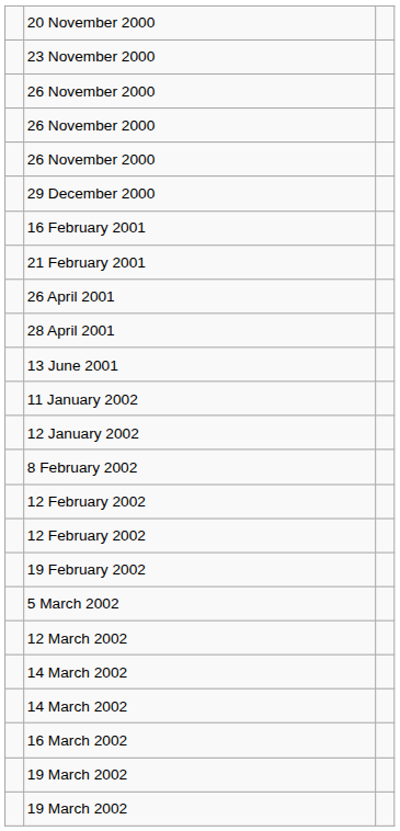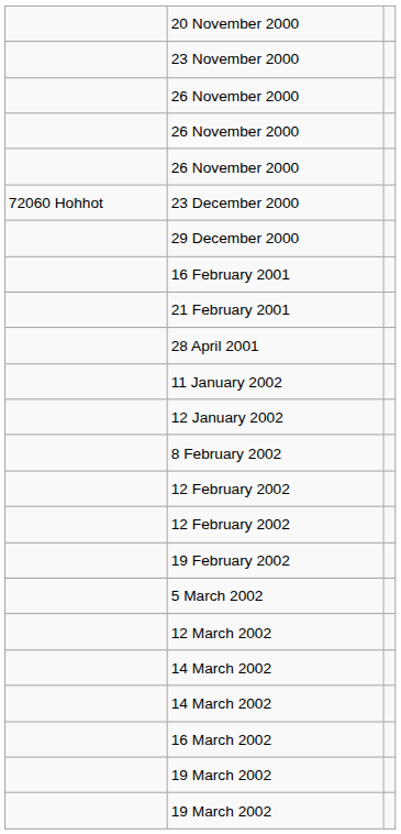+ row: 72060 Hohhot | 23 December 2000
- row: 26 April 2001
- row: 13 June 2001
